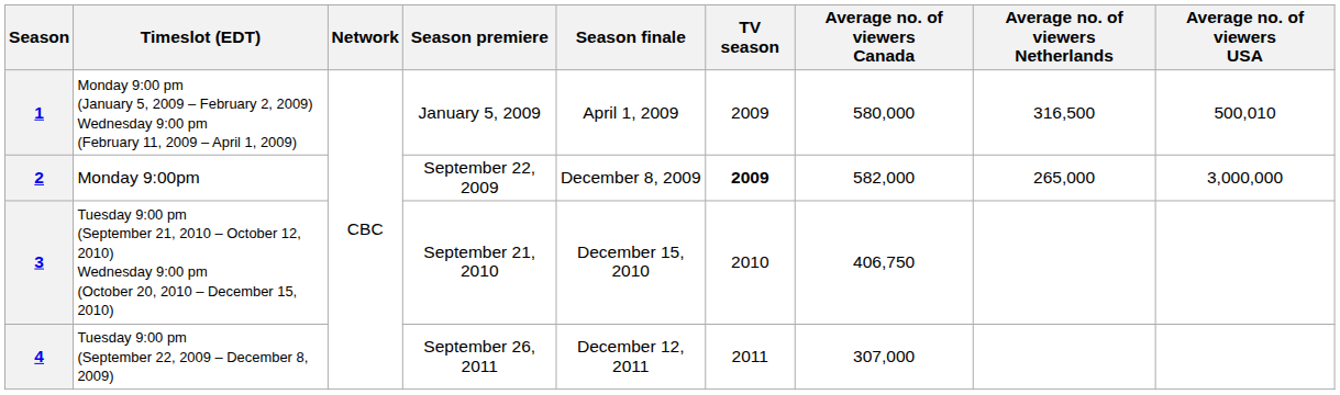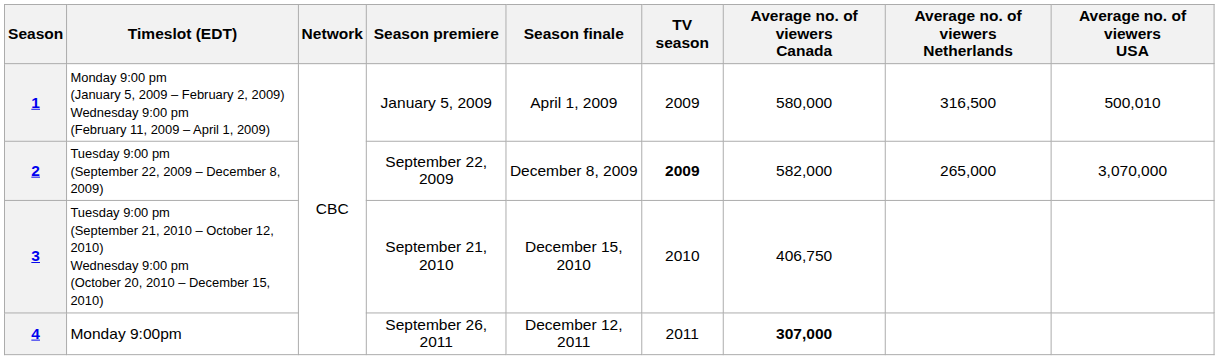2 | Timeslot (EDT): Monday 9:00pm -> Tuesday 9:00 pm (September 22, 2009 – December 8, 2009)
2 | Average no. of viewers USA: 3,000,000 -> 3,070,000
4 | Timeslot (EDT): Tuesday 9:00 pm (September 22, 2009 – December 8, 2009) -> Monday 9:00pm
4 | Average no. of viewers Canada: normal -> bold
